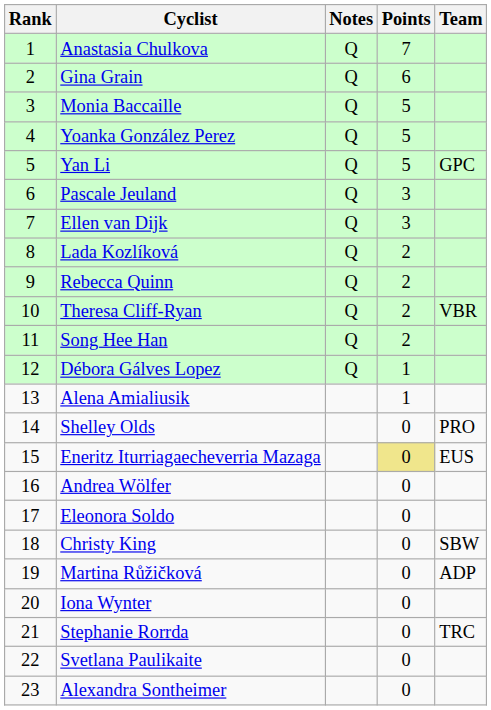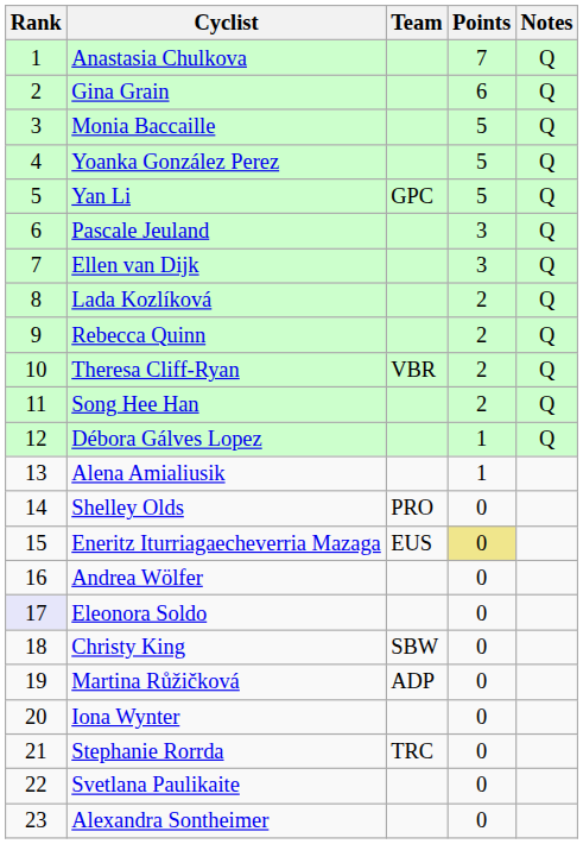columns swapped: Team <-> Notes
Eleonora Soldo | Rank: no background -> lavender background
